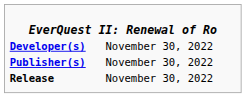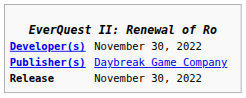Publisher(s) | column 2: November 30, 2022 -> Daybreak Game Company
